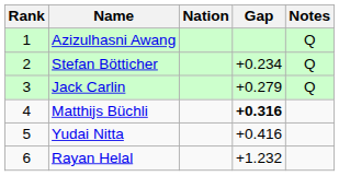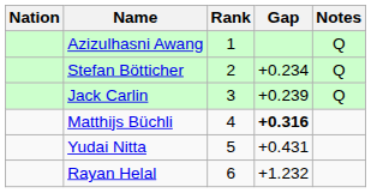columns swapped: Rank <-> Nation
Jack Carlin | Gap: +0.279 -> +0.239
Yudai Nitta | Gap: +0.416 -> +0.431
